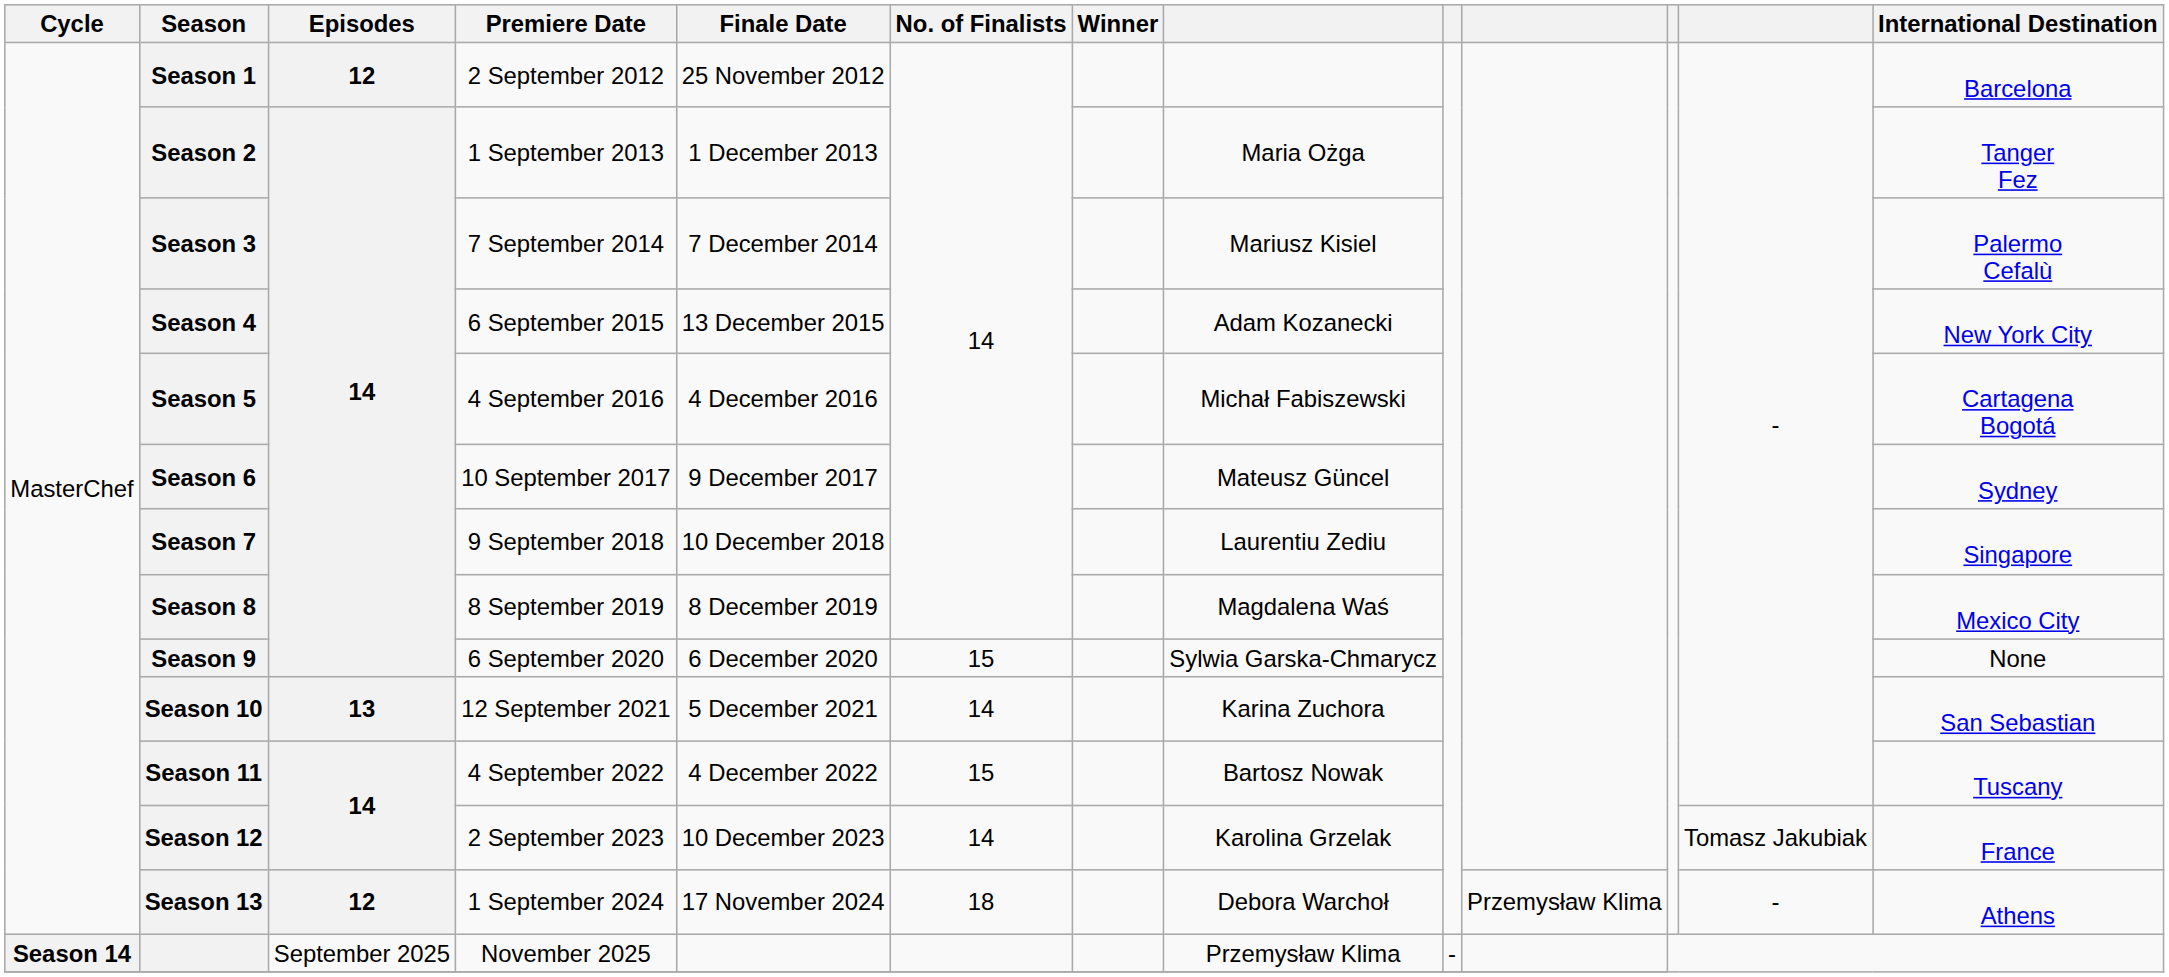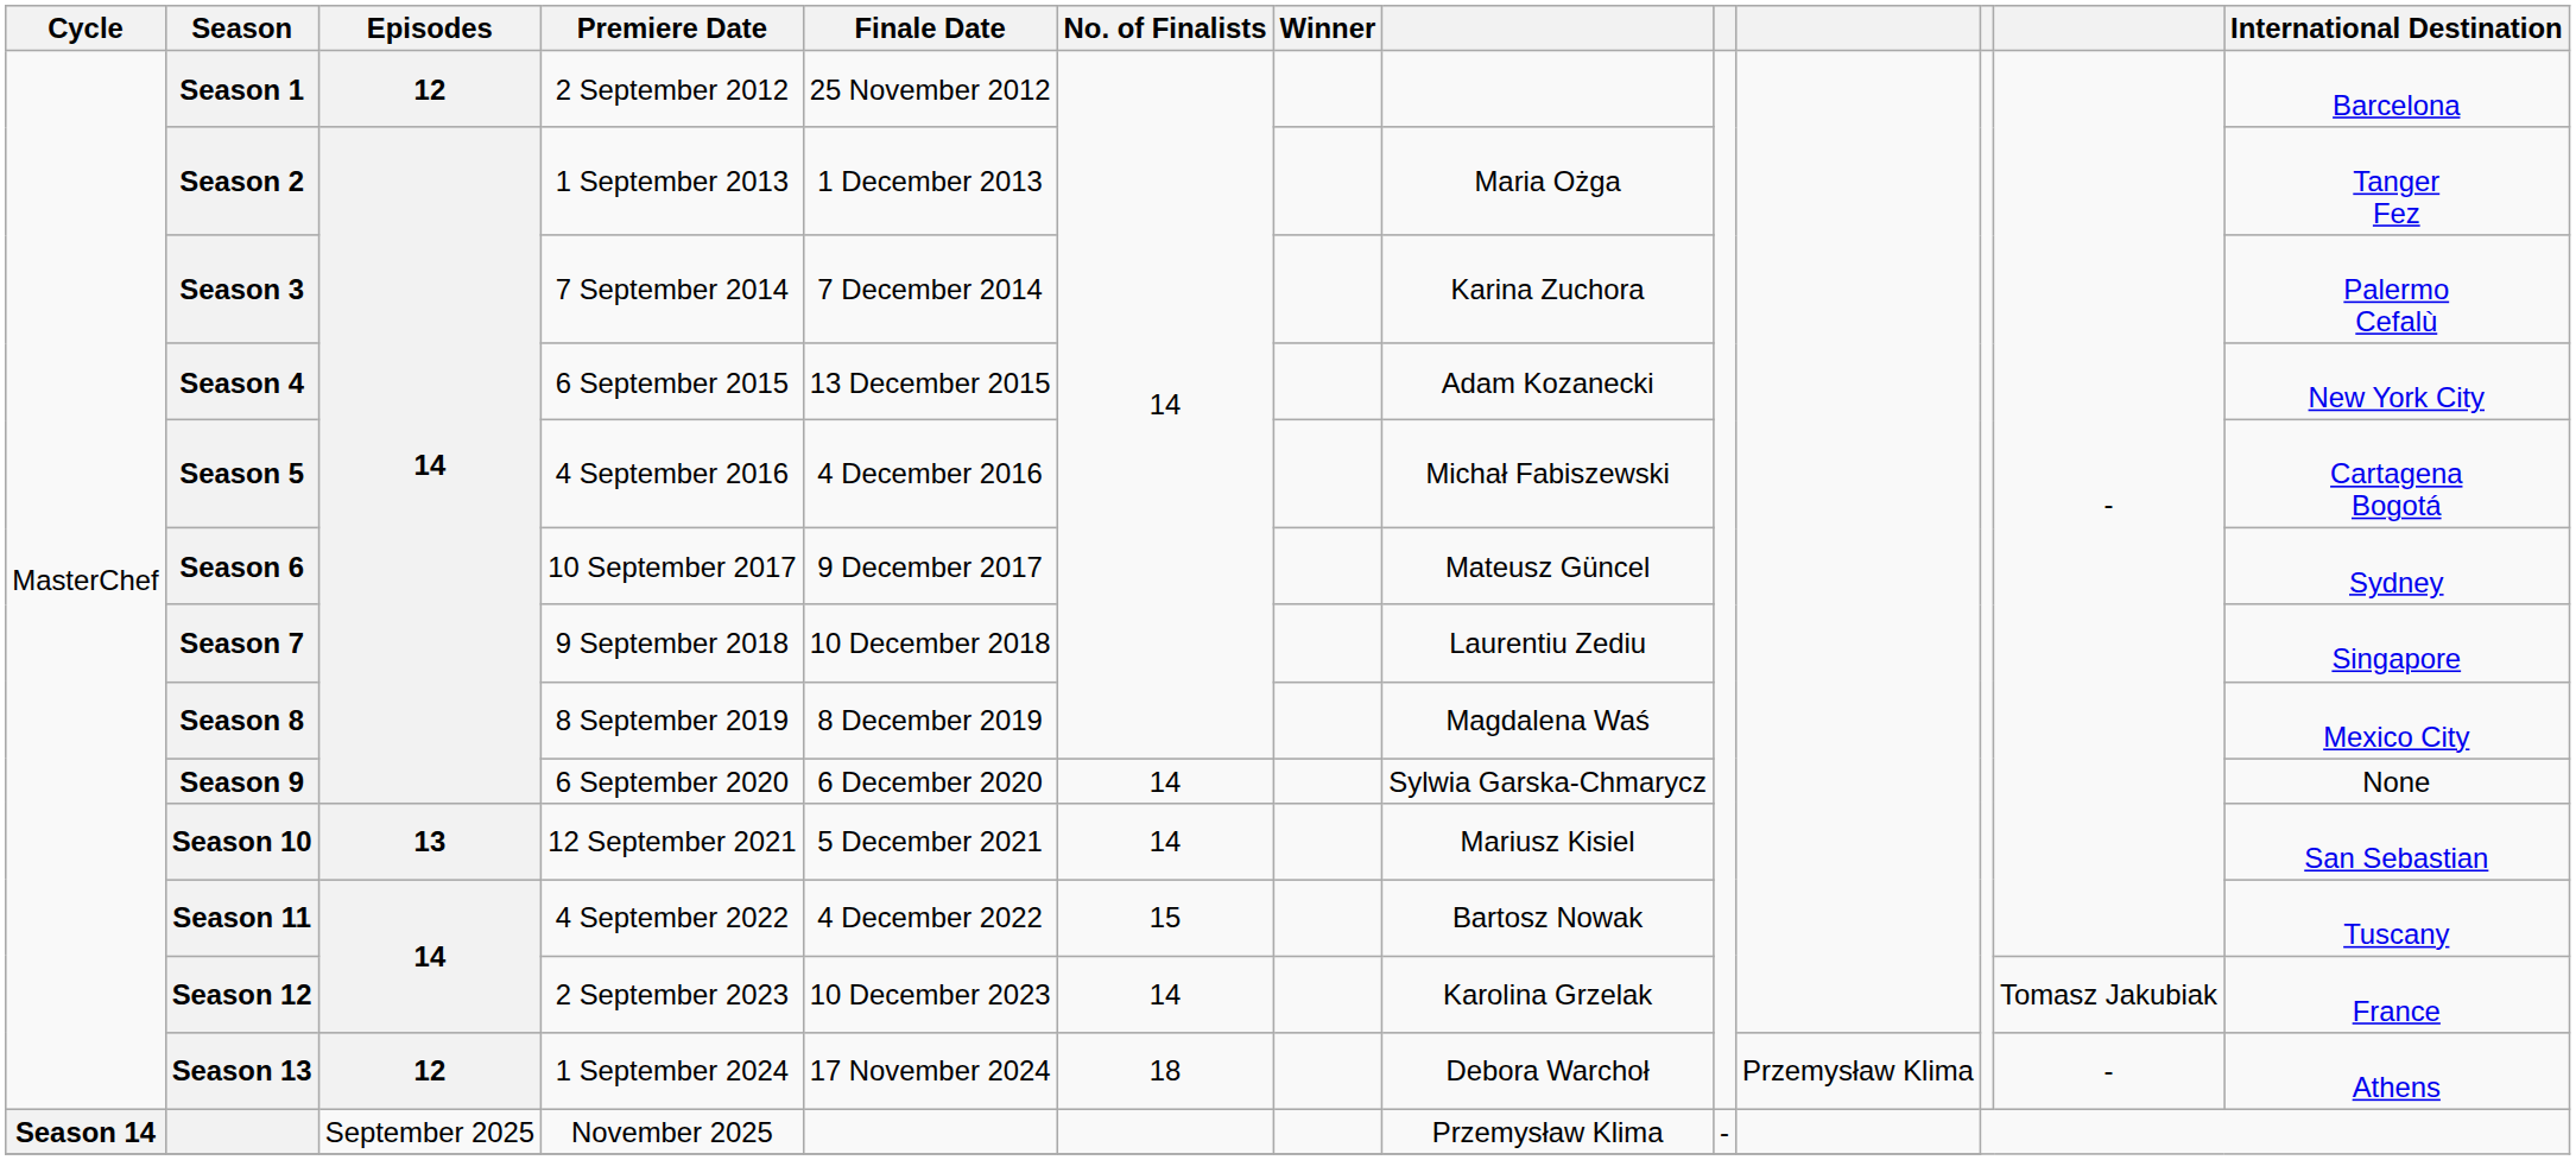Season 3 | column 8: Mariusz Kisiel -> Karina Zuchora
Season 9 | No. of Finalists: 15 -> 14
Season 10 | column 8: Karina Zuchora -> Mariusz Kisiel
